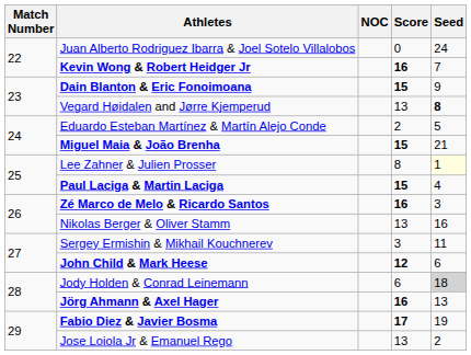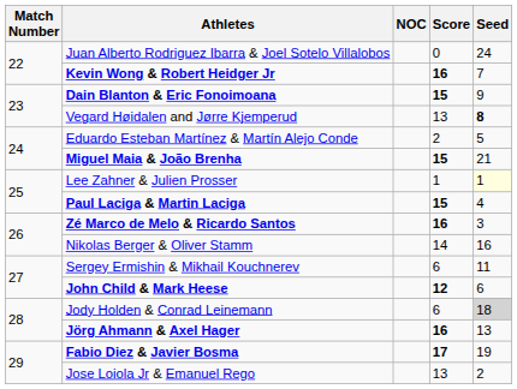Lee Zahner & Julien Prosser | Score: 8 -> 1
Nikolas Berger & Oliver Stamm | Score: 13 -> 14
Sergey Ermishin & Mikhail Kouchnerev | Score: 3 -> 6
